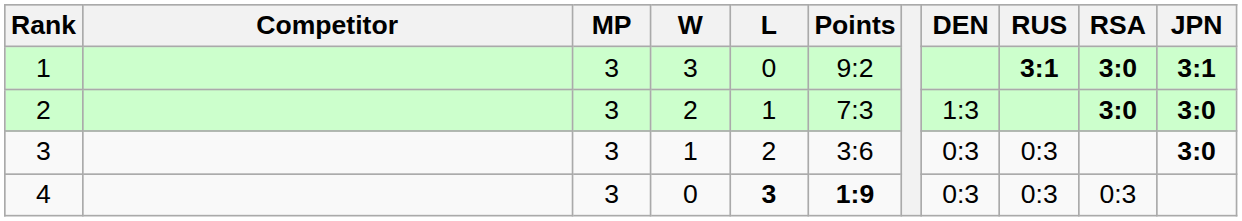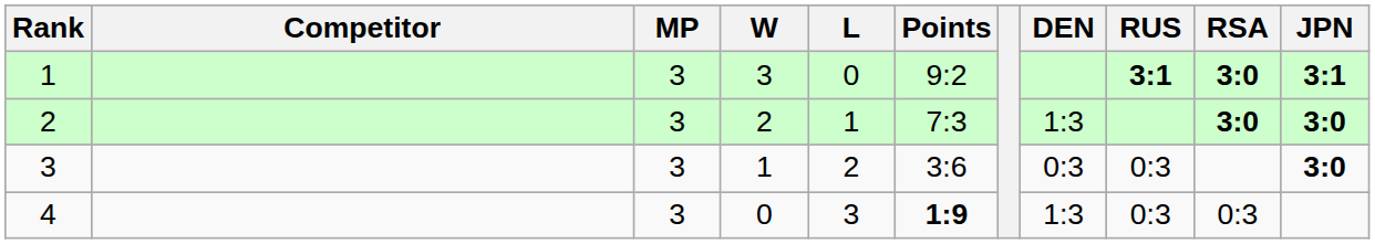4 | L: bold -> normal
4 | DEN: 0:3 -> 1:3
